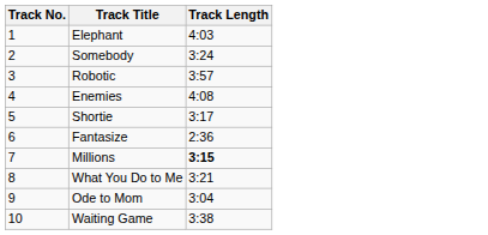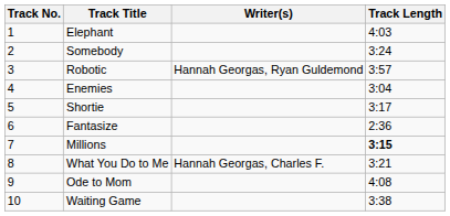+ column: Writer(s) | Hannah Georgas, Ryan Guldemond | Hannah Georgas, Charles F.
Enemies | Track Length: 4:08 -> 3:04
Ode to Mom | Track Length: 3:04 -> 4:08
